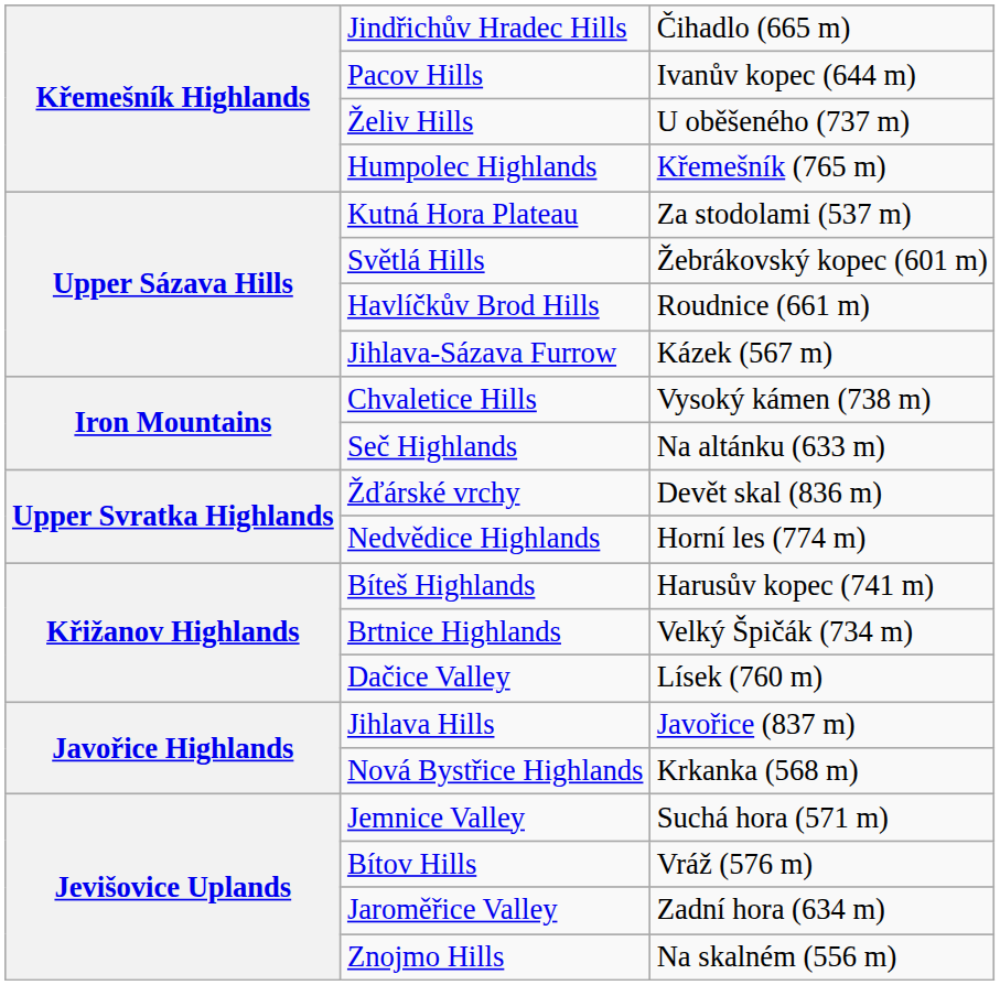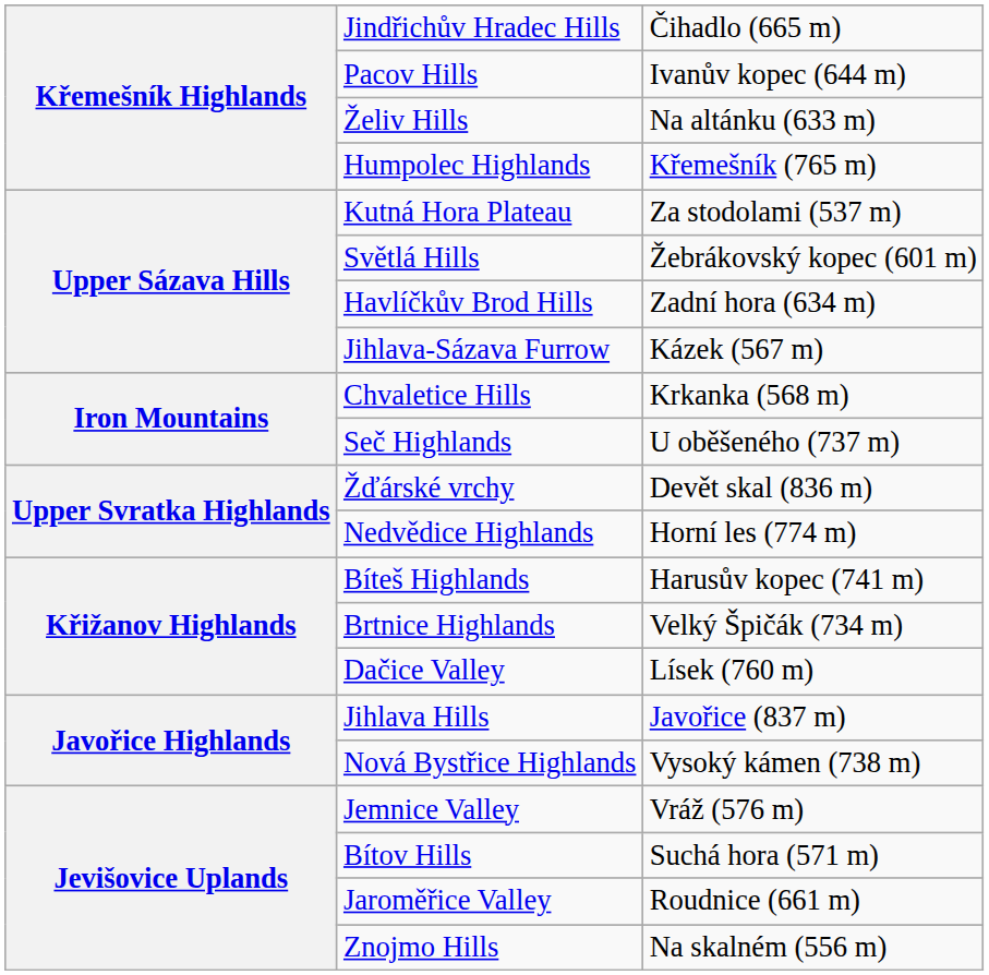Želiv Hills | column 3: U oběšeného (737 m) -> Na altánku (633 m)
Havlíčkův Brod Hills | column 3: Roudnice (661 m) -> Zadní hora (634 m)
Chvaletice Hills | column 3: Vysoký kámen (738 m) -> Krkanka (568 m)
Seč Highlands | column 3: Na altánku (633 m) -> U oběšeného (737 m)
Nová Bystřice Highlands | column 3: Krkanka (568 m) -> Vysoký kámen (738 m)
Jemnice Valley | column 3: Suchá hora (571 m) -> Vráž (576 m)
Bítov Hills | column 3: Vráž (576 m) -> Suchá hora (571 m)
Jaroměřice Valley | column 3: Zadní hora (634 m) -> Roudnice (661 m)
